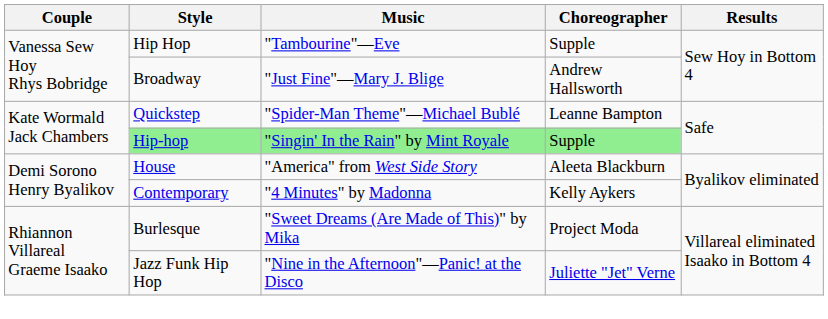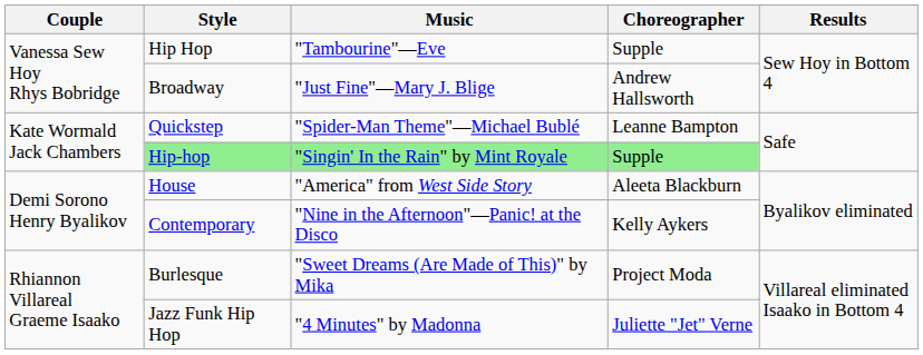Contemporary | Music: "4 Minutes" by Madonna -> "Nine in the Afternoon"—Panic! at the Disco
Jazz Funk Hip Hop | Music: "Nine in the Afternoon"—Panic! at the Disco -> "4 Minutes" by Madonna
